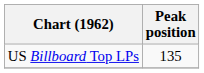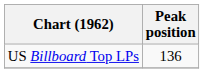US Billboard Top LPs | Peak position: 135 -> 136
